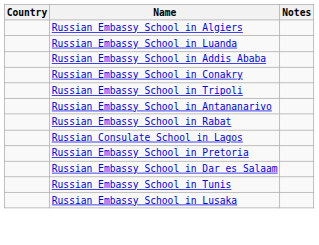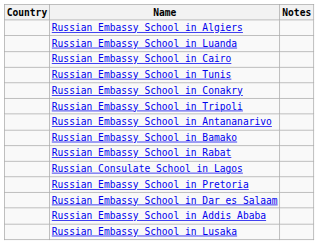+ row: Russian Embassy School in Cairo
rows swapped: Russian Embassy School in Addis Ababa <-> Russian Embassy School in Tunis
+ row: Russian Embassy School in Bamako
